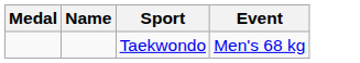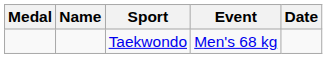+ column: Date
